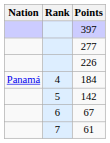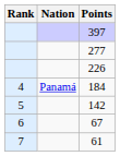columns swapped: Rank <-> Nation
